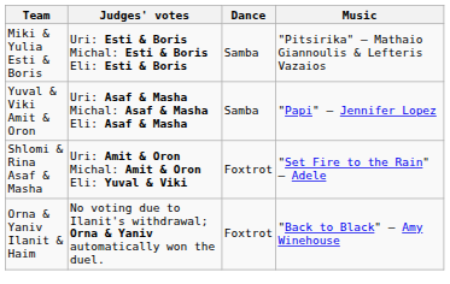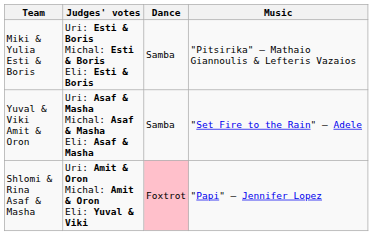Yuval & Viki Amit & Oron | Music: "Papi" – Jennifer Lopez -> "Set Fire to the Rain" – Adele
Shlomi & Rina Asaf & Masha | Dance: no background -> pink background
Shlomi & Rina Asaf & Masha | Music: "Set Fire to the Rain" – Adele -> "Papi" – Jennifer Lopez
- row: Orna & Yaniv Ilanit & Haim | No voting due to Ilanit's withdrawal; Orna & Yaniv automatically won the duel. | Foxtrot | "Back to Black" – Amy Winehouse
